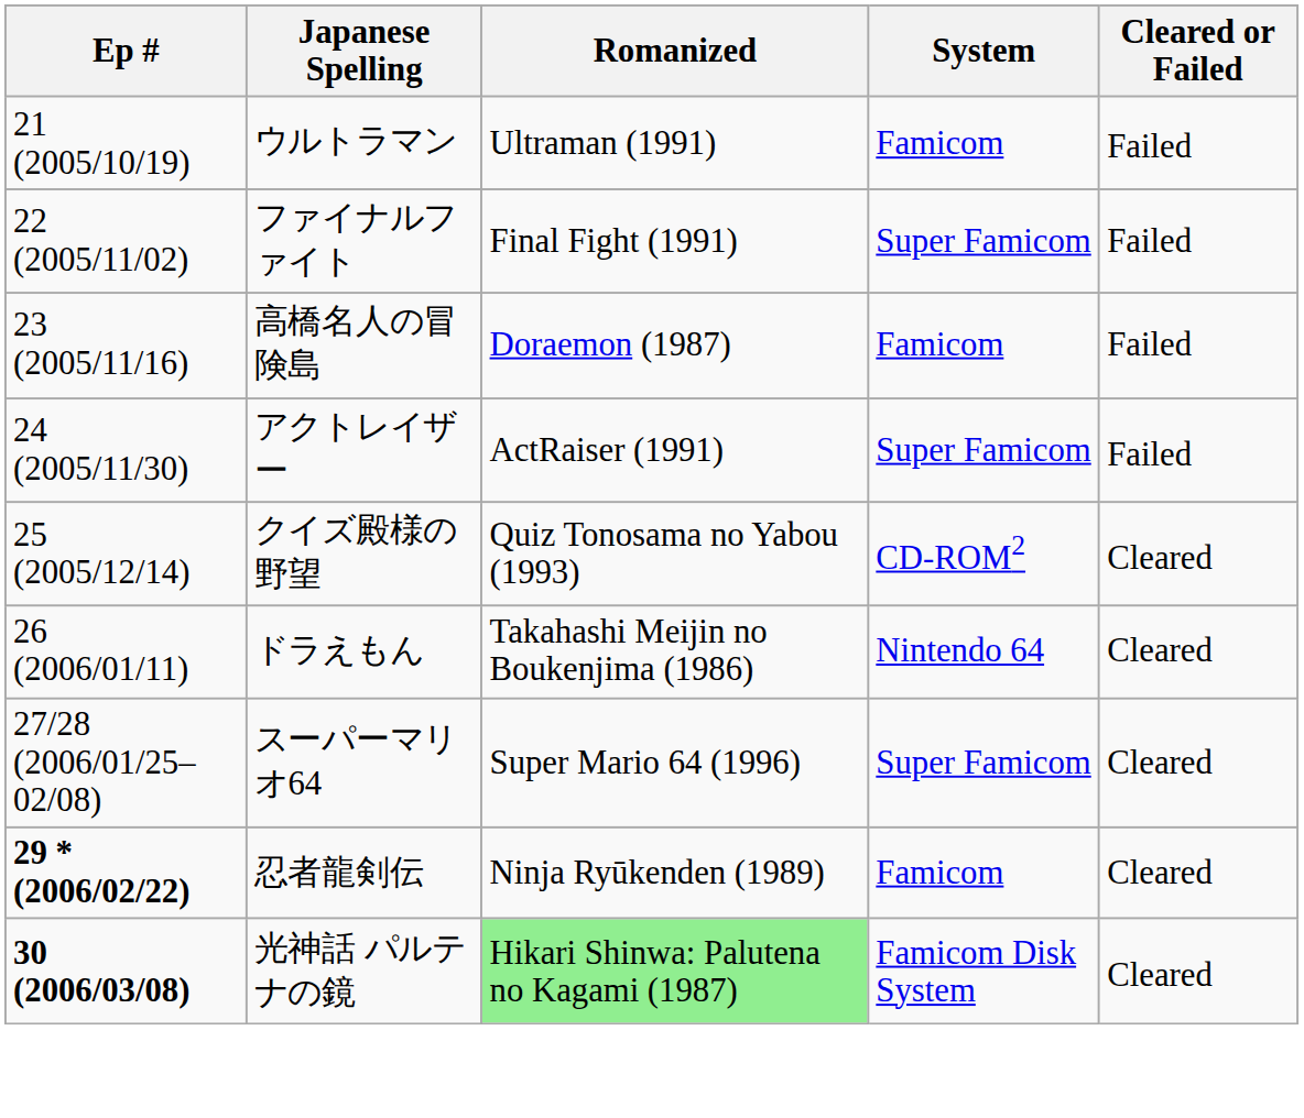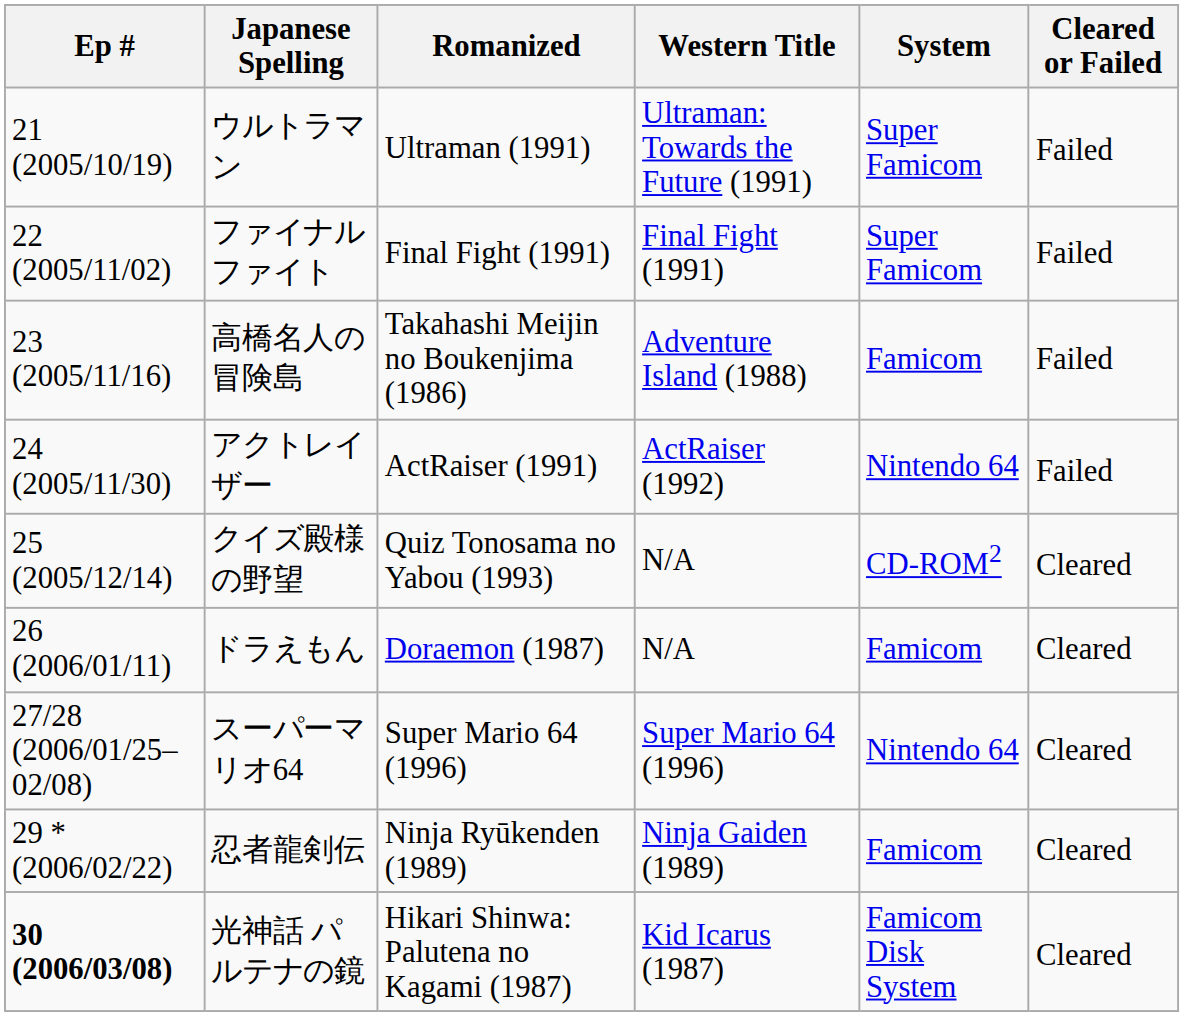+ column: Western Title | Ultraman: Towards the Future (1991) | Final Fight (1991) | Adventure Island (1988) | ActRaiser (1992) | N/A | N/A | Super Mario 64 (1996) | Ninja Gaiden (1989) | Kid Icarus (1987)
ウルトラマン | System: Famicom -> Super Famicom
高橋名人の冒険島 | Romanized: Doraemon (1987) -> Takahashi Meijin no Boukenjima (1986)
アクトレイザー | System: Super Famicom -> Nintendo 64
ドラえもん | Romanized: Takahashi Meijin no Boukenjima (1986) -> Doraemon (1987)
ドラえもん | System: Nintendo 64 -> Famicom
スーパーマリオ64 | System: Super Famicom -> Nintendo 64
忍者龍剣伝 | Ep #: bold -> normal
光神話 パルテナの鏡 | Romanized: lightgreen background -> no background
